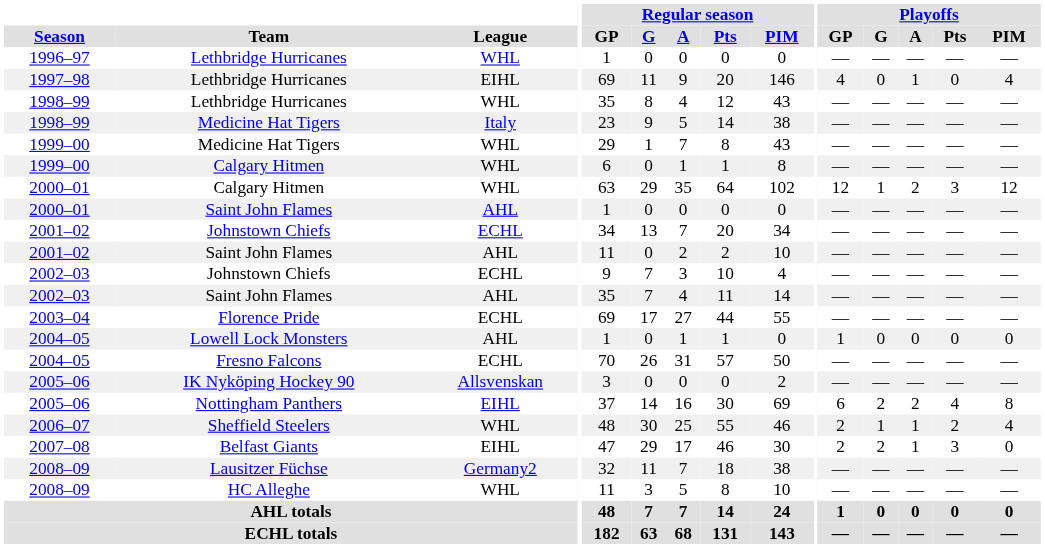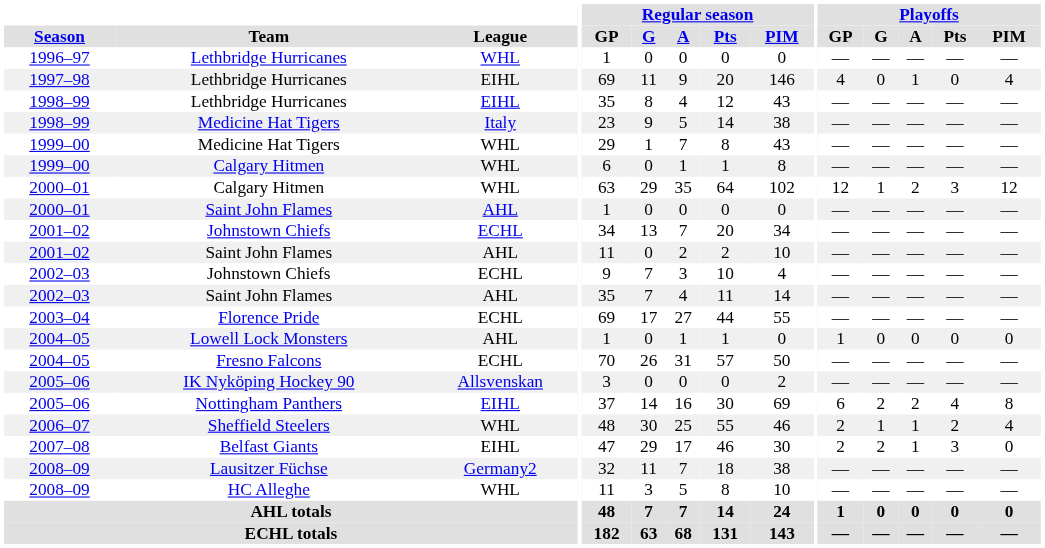1998–99 / Lethbridge Hurricanes | League: WHL -> EIHL
